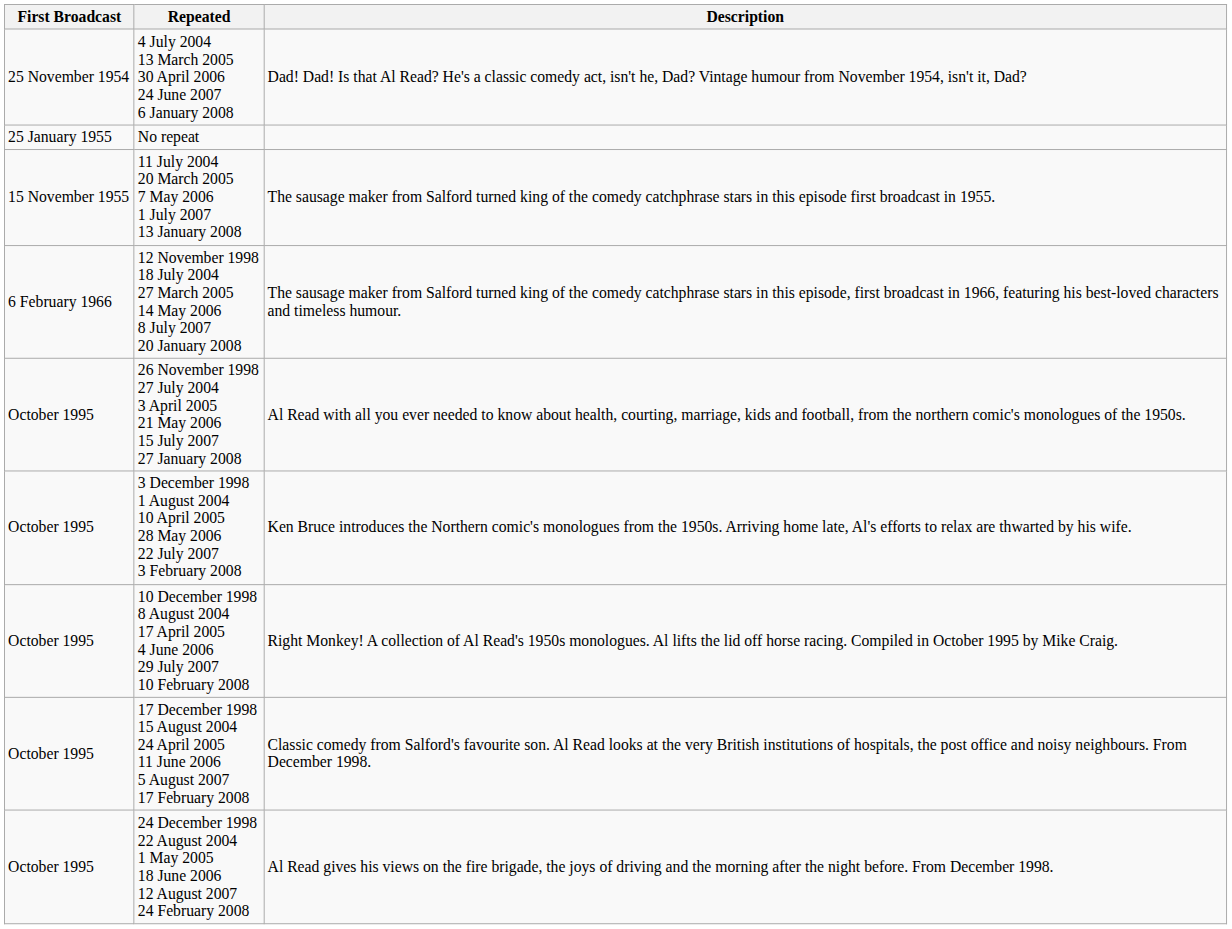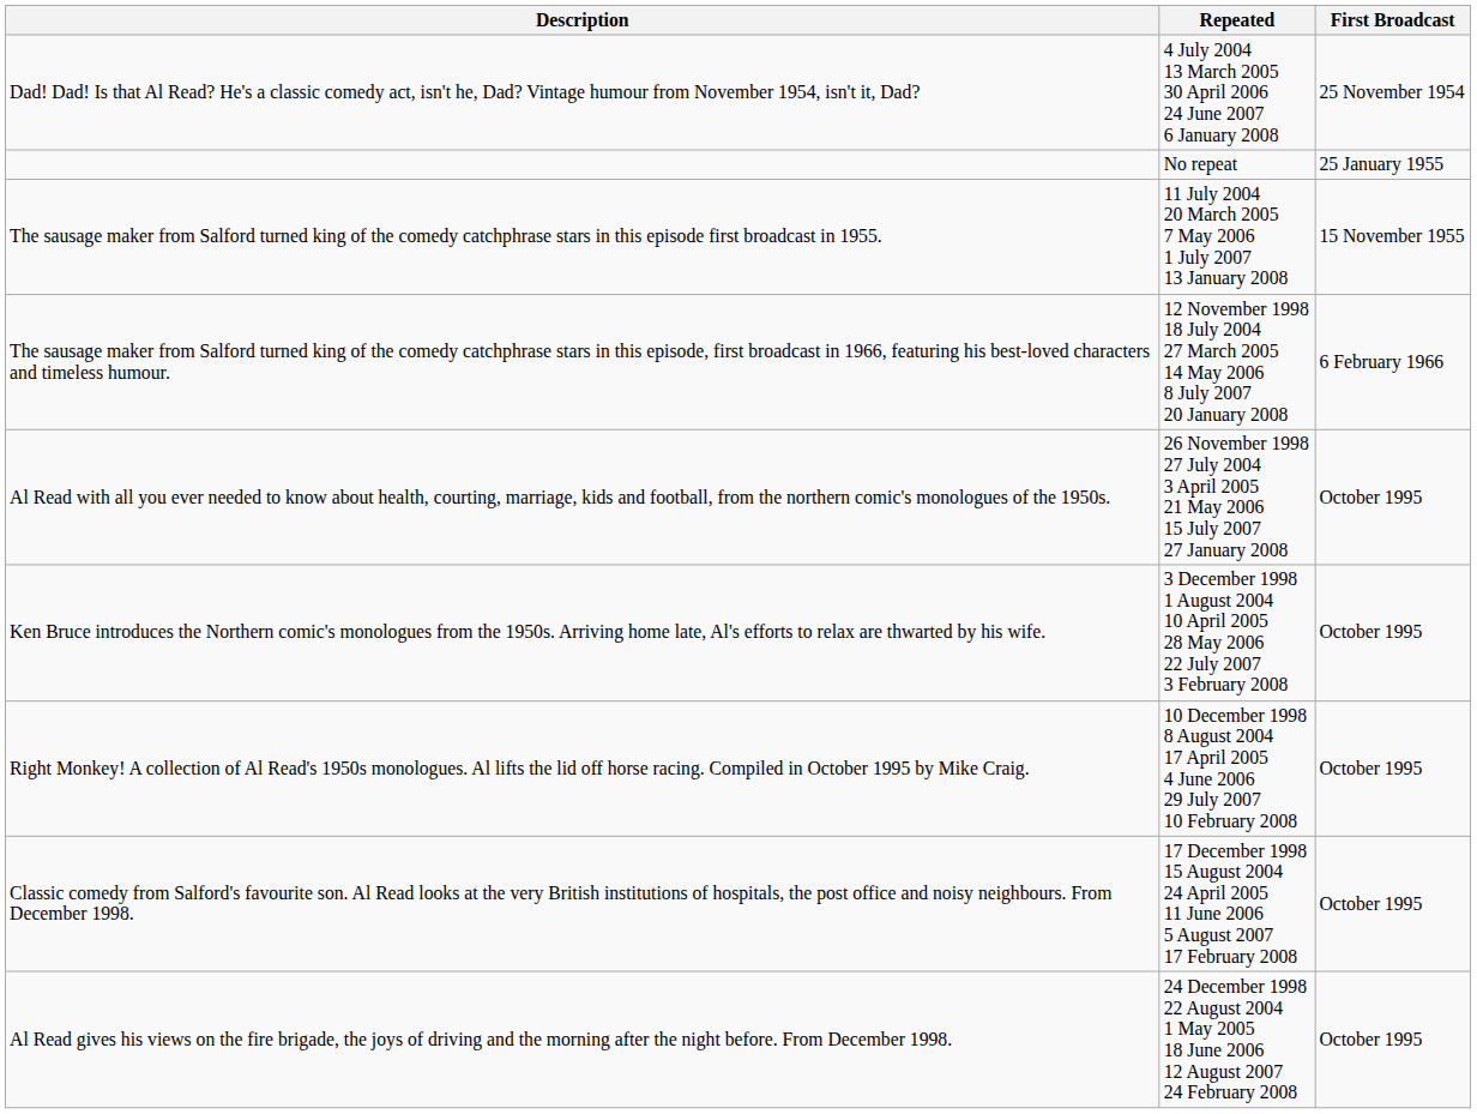columns swapped: First Broadcast <-> Description
